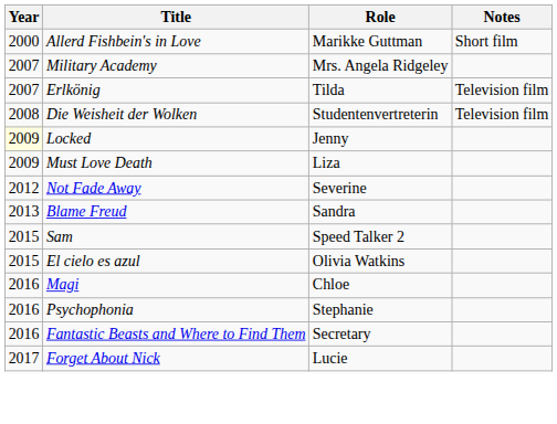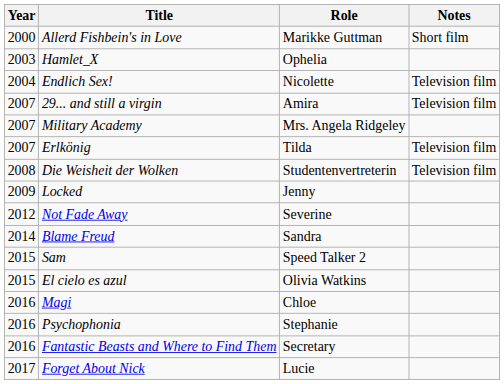+ row: 2003 | Hamlet_X | Ophelia
+ row: 2004 | Endlich Sex! | Nicolette | Television film
+ row: 2007 | 29... and still a virgin | Amira | Television film
Locked | Year: lightyellow background -> no background
- row: 2009 | Must Love Death | Liza
Blame Freud | Year: 2013 -> 2014
